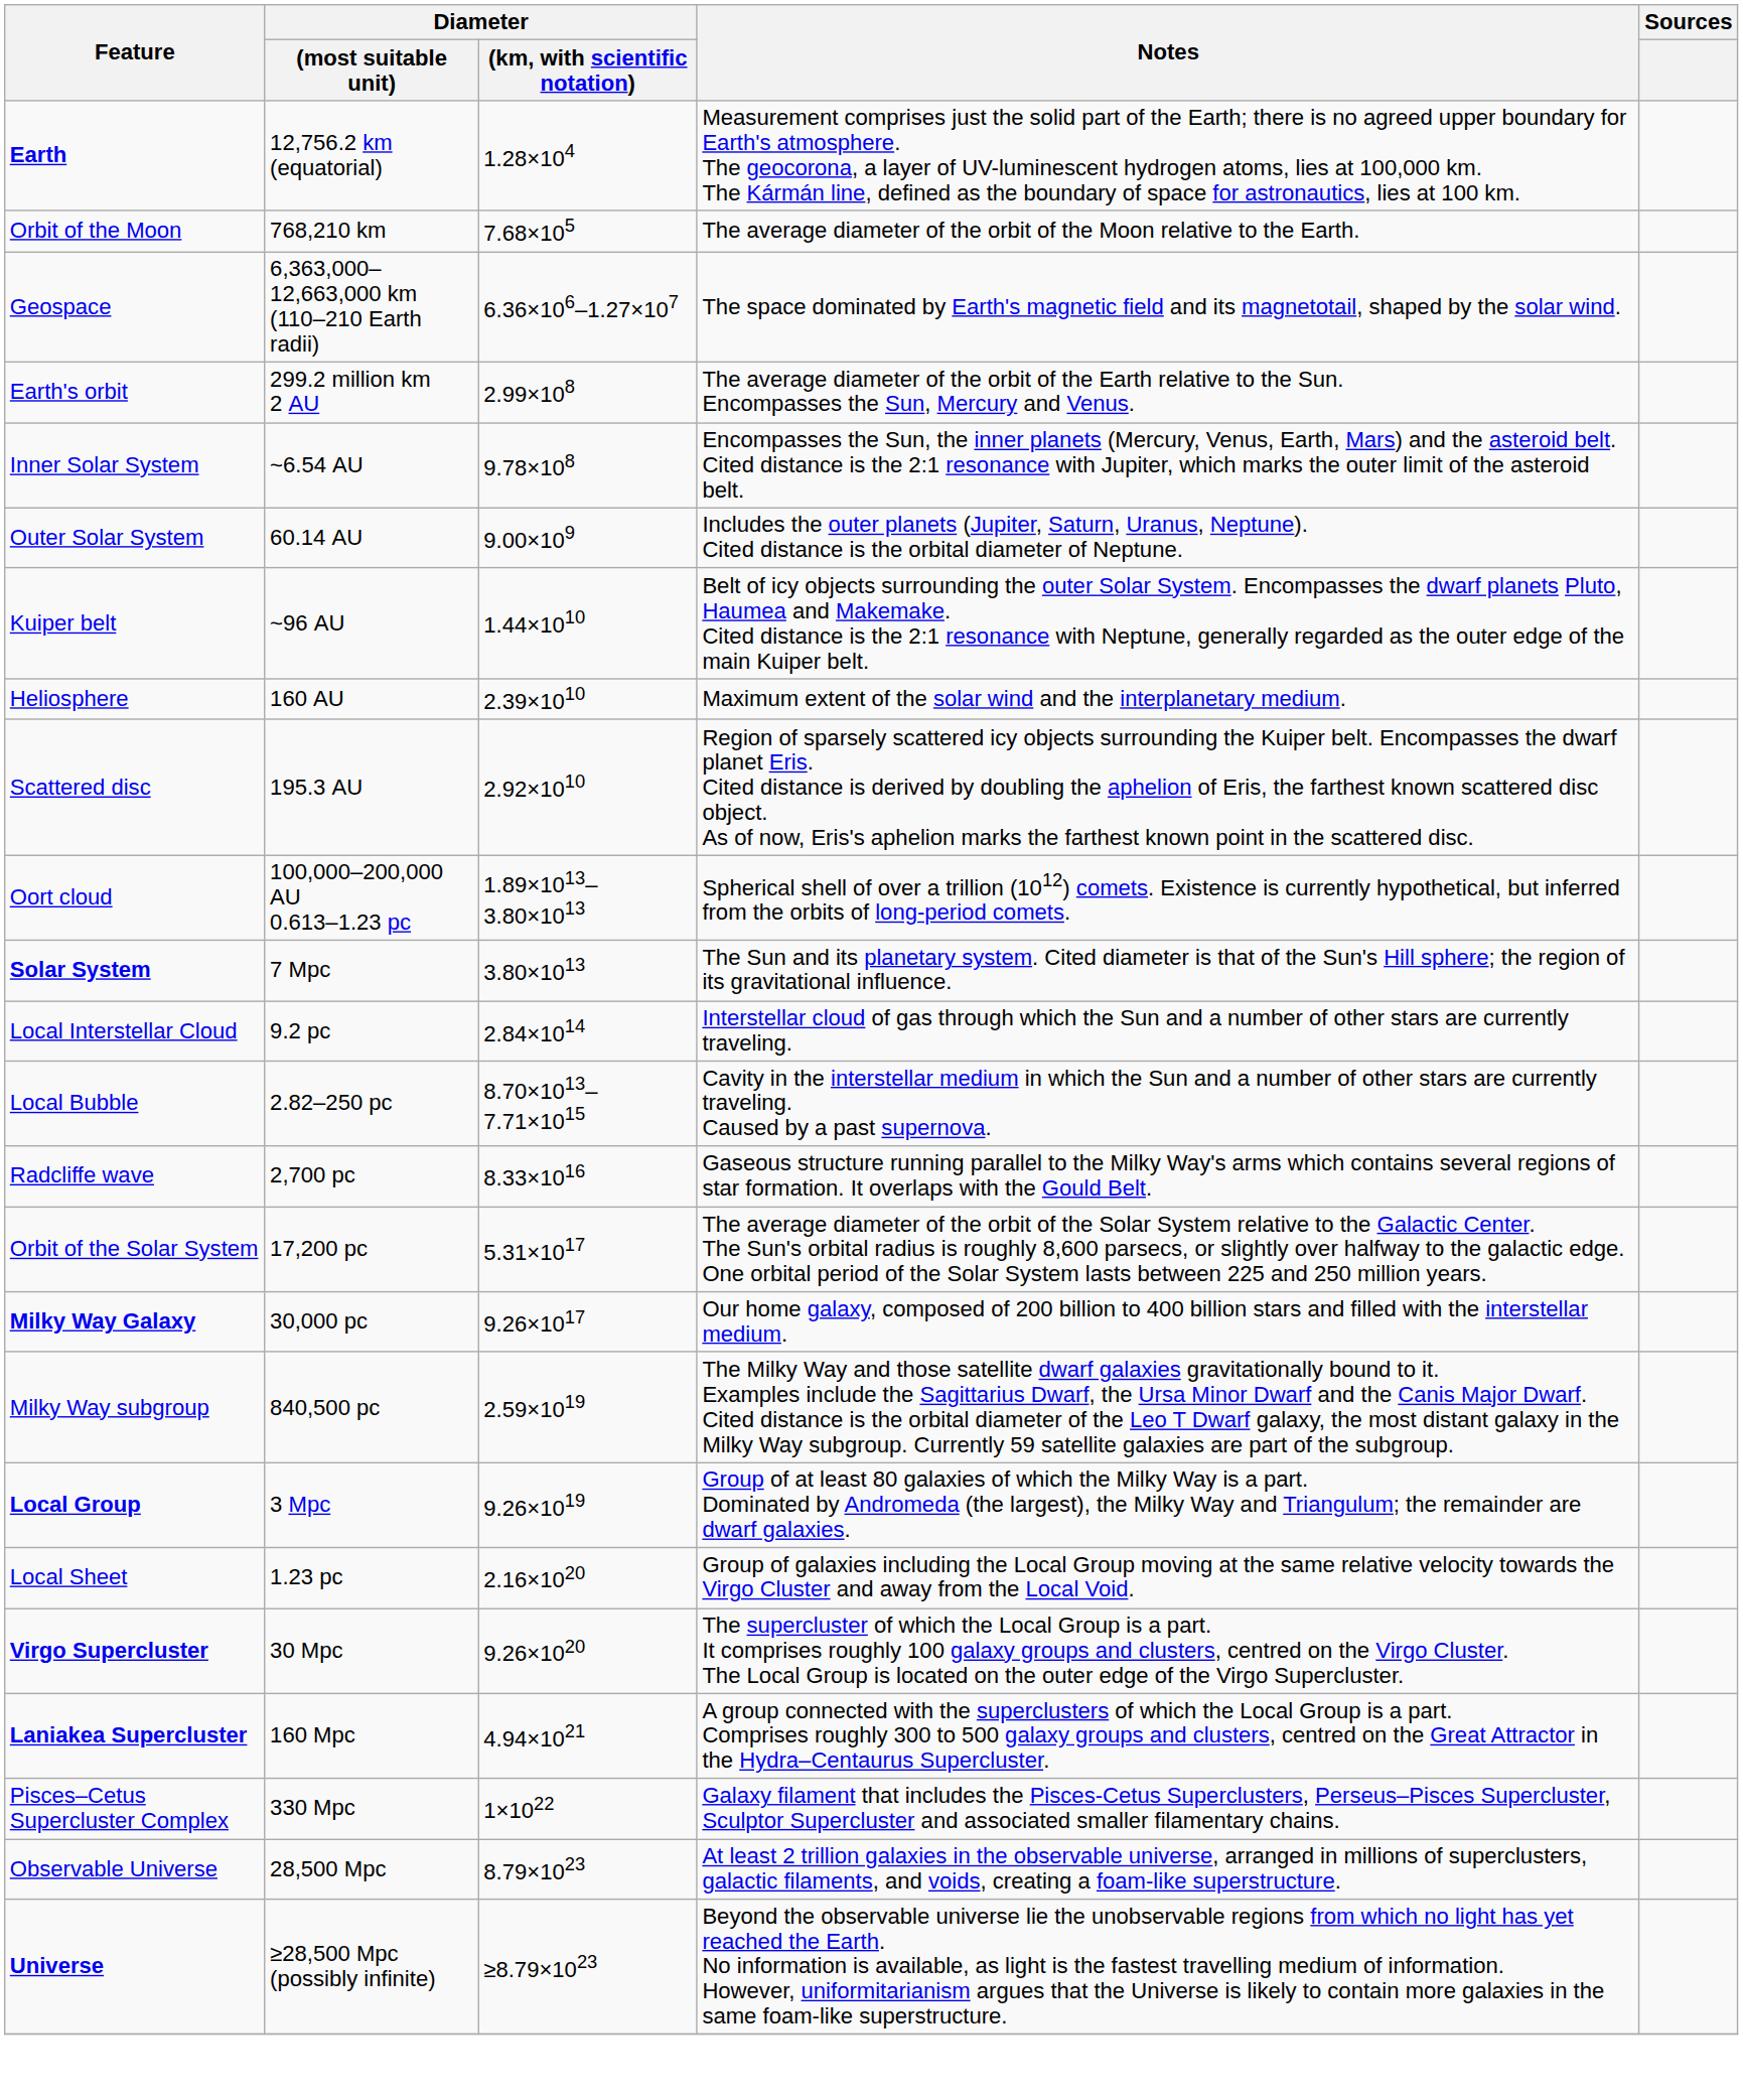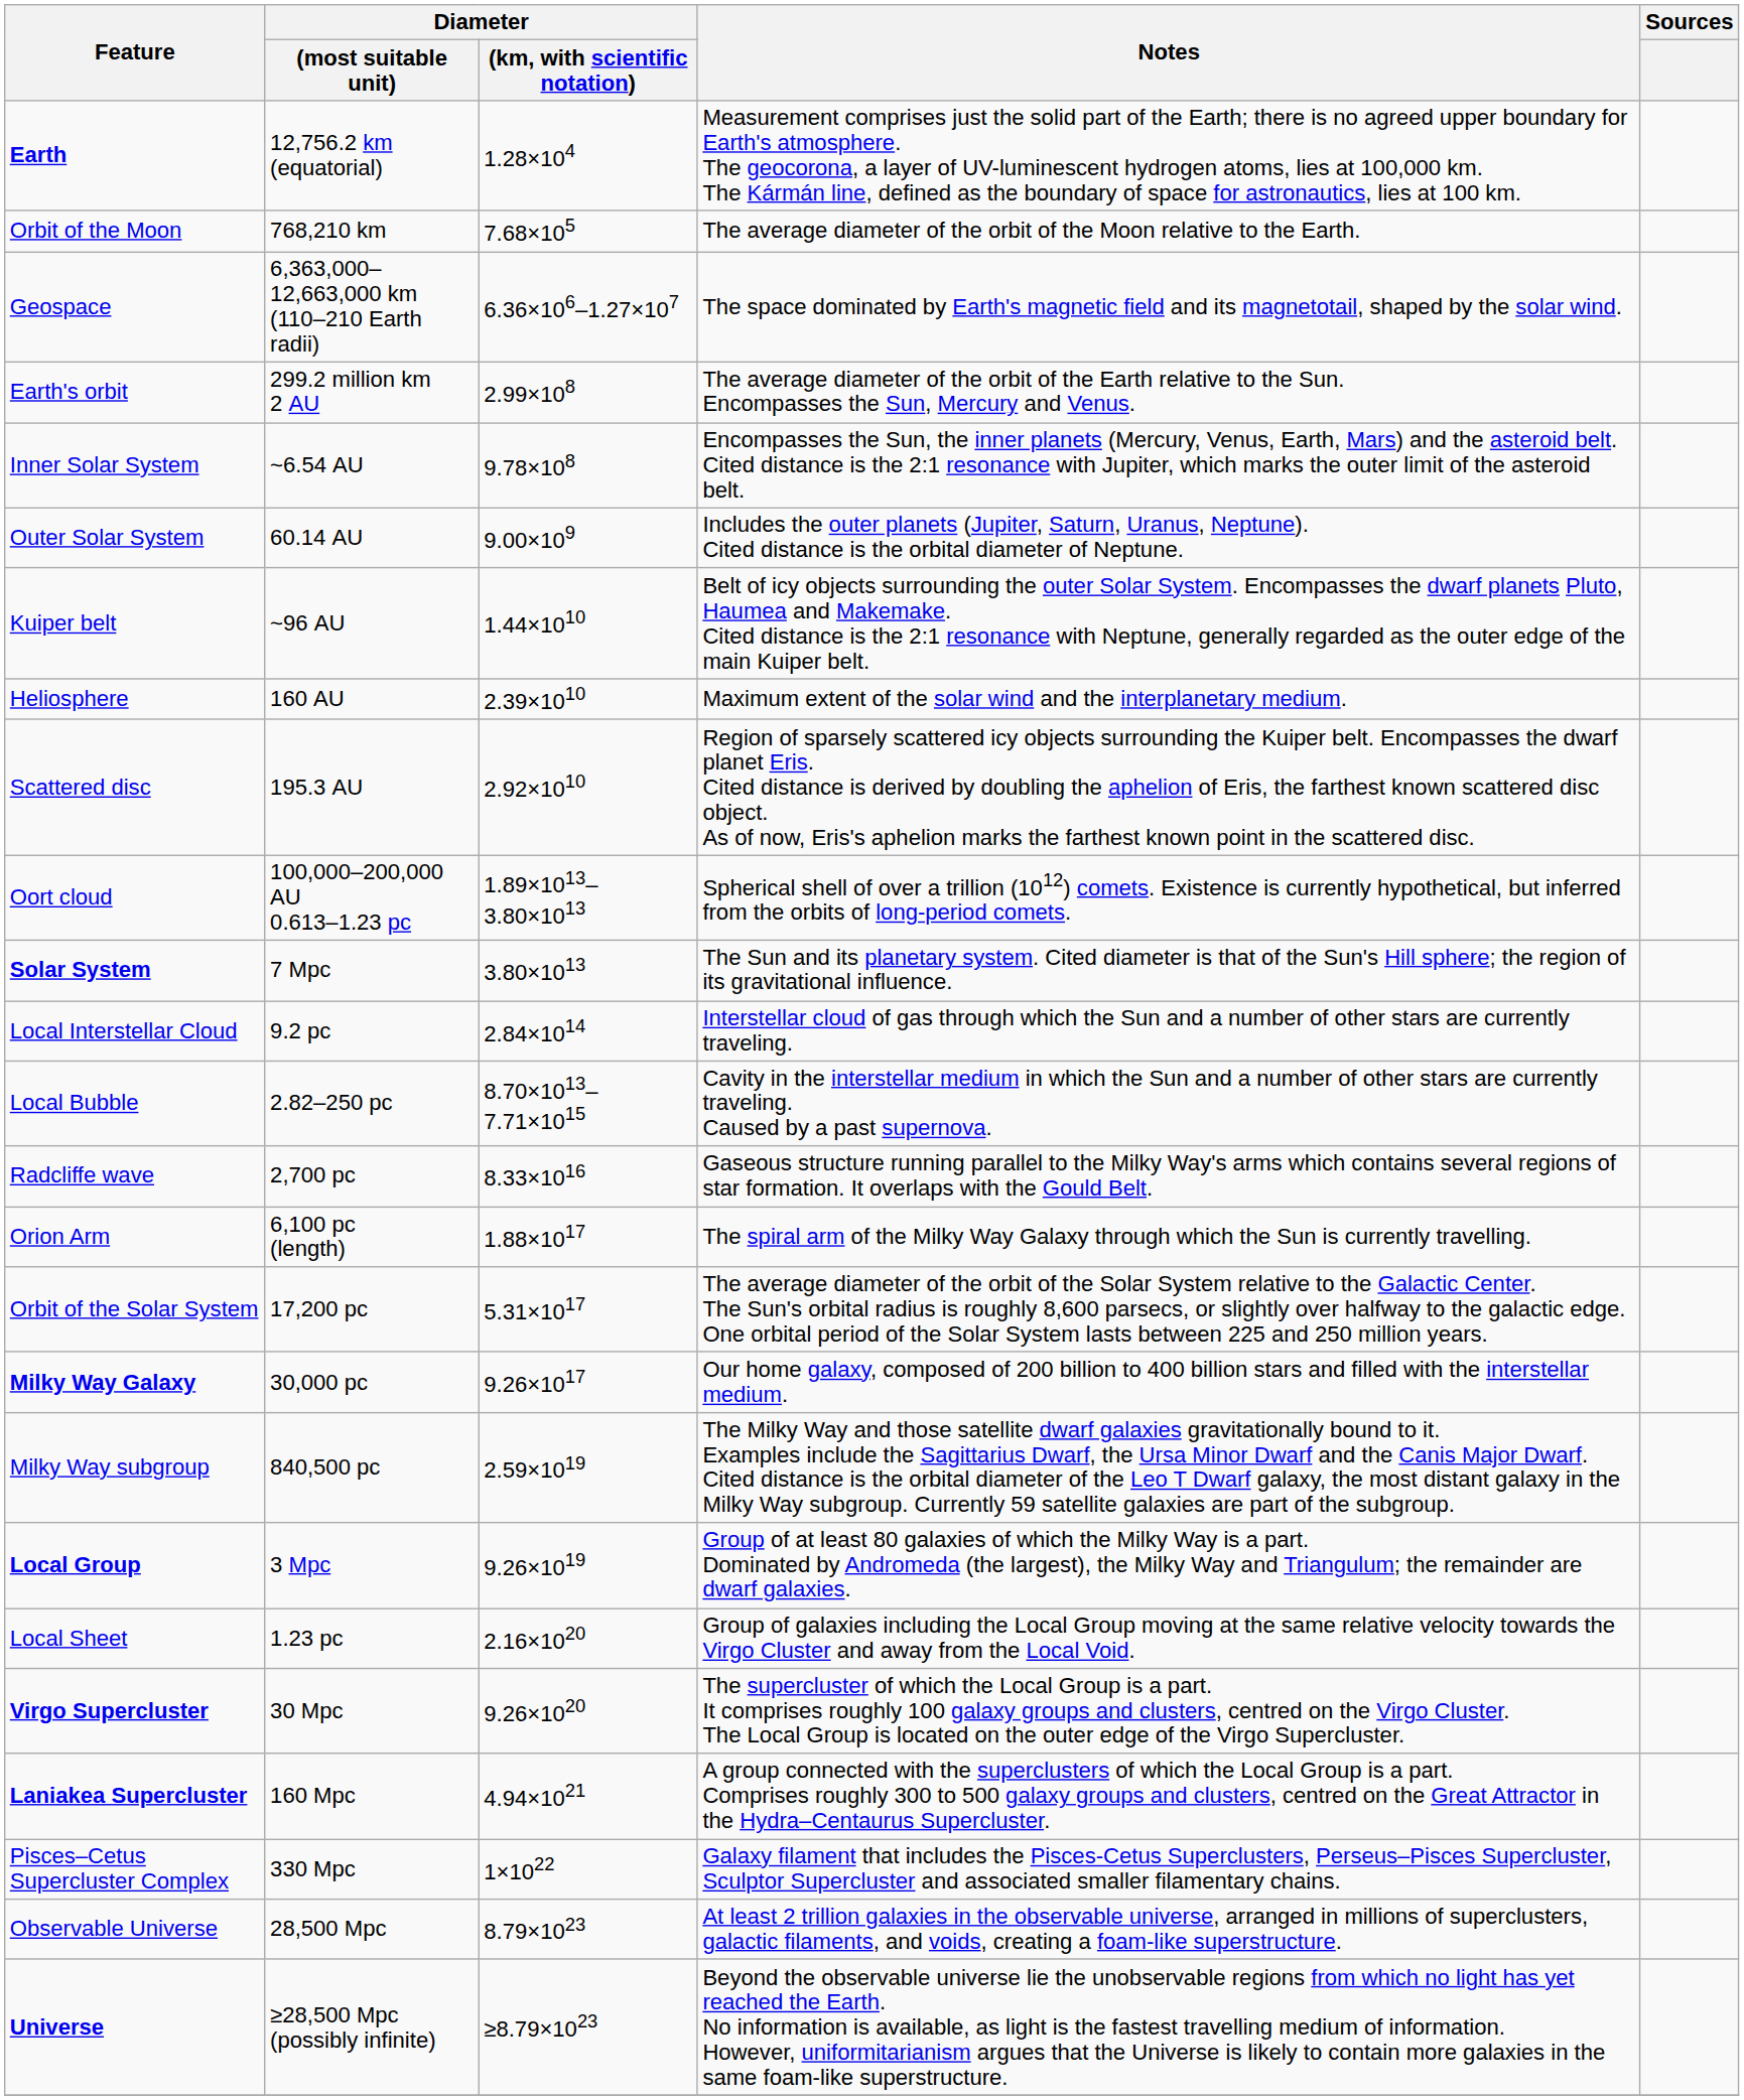+ row: Orion Arm | 6,100 pc (length) | 1.88×1017 | The spiral arm of the Milky Way Galaxy through which the Sun is currently travelling.
